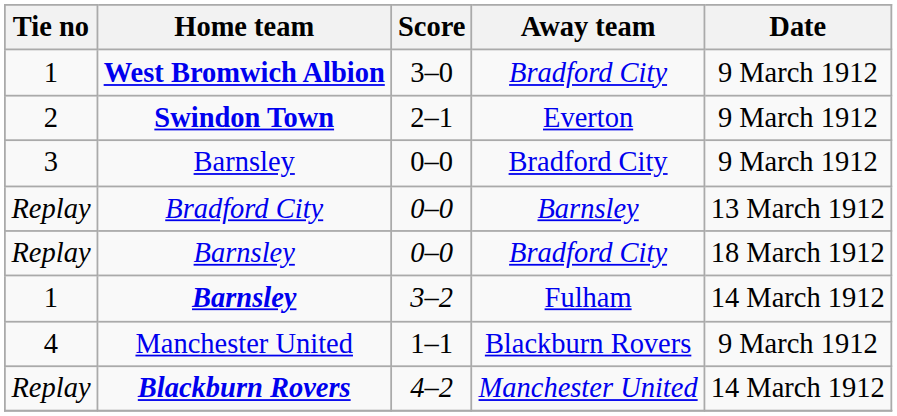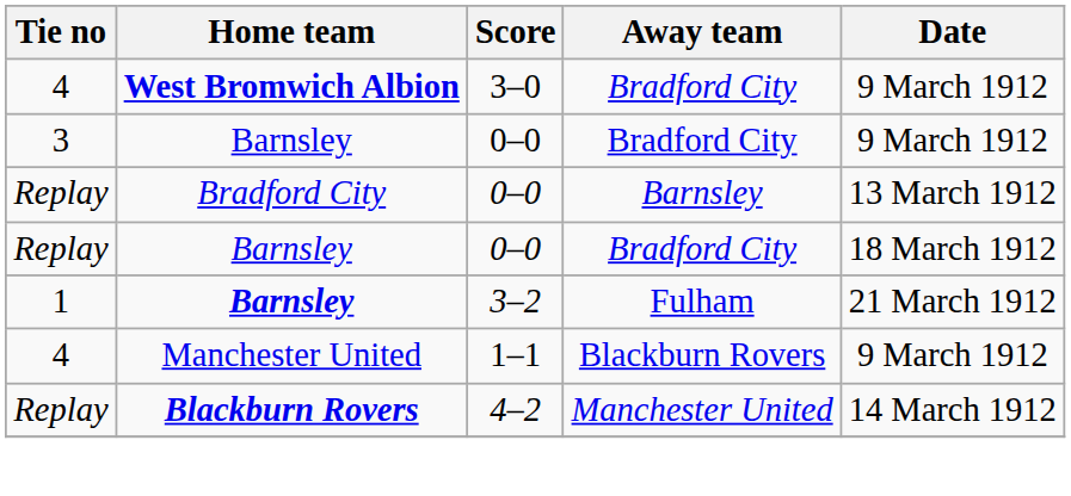West Bromwich Albion | Tie no: 1 -> 4
- row: 2 | Swindon Town | 2–1 | Everton | 9 March 1912
Barnsley / 3–2 | Date: 14 March 1912 -> 21 March 1912
